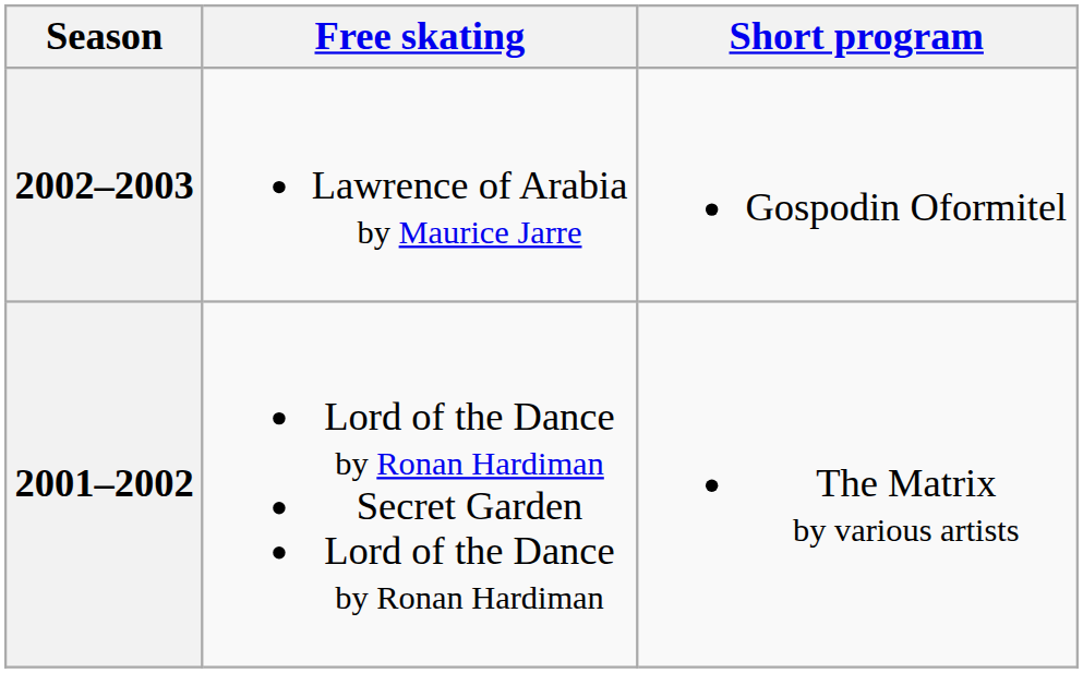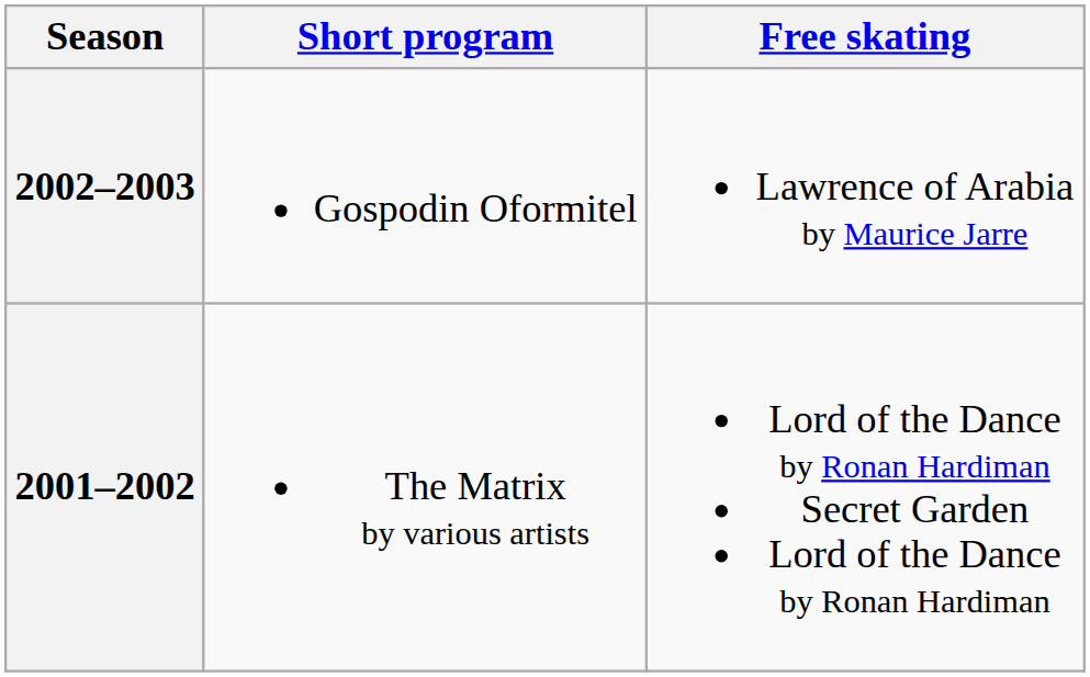columns swapped: Short program <-> Free skating
